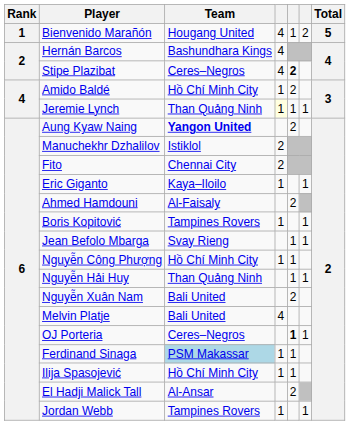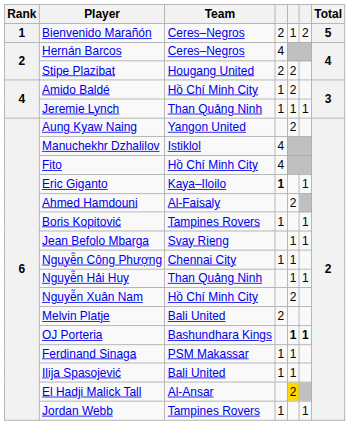Bienvenido Marañón | Team: Hougang United -> Ceres–Negros
Bienvenido Marañón | column 4: 4 -> 2
Hernán Barcos | Team: Bashundhara Kings -> Ceres–Negros
Stipe Plazibat | Team: Ceres–Negros -> Hougang United
Stipe Plazibat | column 4: 4 -> 2
Stipe Plazibat | column 5: bold -> normal
Jeremie Lynch | column 4: lightyellow background -> no background
Aung Kyaw Naing | Team: bold -> normal
Manuchekhr Dzhalilov | column 4: 2 -> 4
Fito | Team: Chennai City -> Hồ Chí Minh City
Fito | column 4: 2 -> 4
Eric Giganto | column 4: normal -> bold
Nguyễn Công Phượng | Team: Hồ Chí Minh City -> Chennai City
Nguyễn Xuân Nam | Team: Bali United -> Hồ Chí Minh City
Melvin Platje | column 4: 4 -> 2
OJ Porteria | Team: Ceres–Negros -> Bashundhara Kings
OJ Porteria | column 6: normal -> bold
Ferdinand Sinaga | Team: lightblue background -> no background
Ilija Spasojević | Team: Hồ Chí Minh City -> Bali United
El Hadji Malick Tall | column 5: no background -> gold background
